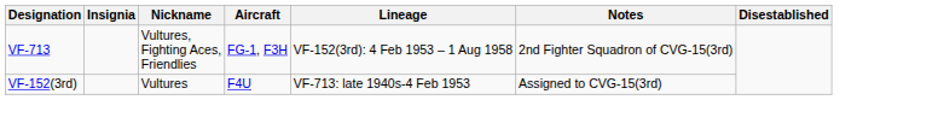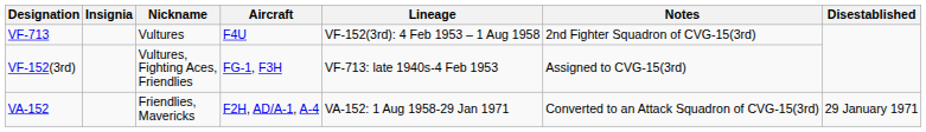VF-713 | Nickname: Vultures, Fighting Aces, Friendlies -> Vultures
VF-713 | Aircraft: FG-1, F3H -> F4U
VF-152(3rd) | Nickname: Vultures -> Vultures, Fighting Aces, Friendlies
VF-152(3rd) | Aircraft: F4U -> FG-1, F3H
+ row: VA-152 | Friendlies, Mavericks | F2H, AD/A-1, A-4 | VA-152: 1 Aug 1958-29 Jan 1971 | Converted to an Attack Squadron of CVG-15(3rd) | 29 January 1971
